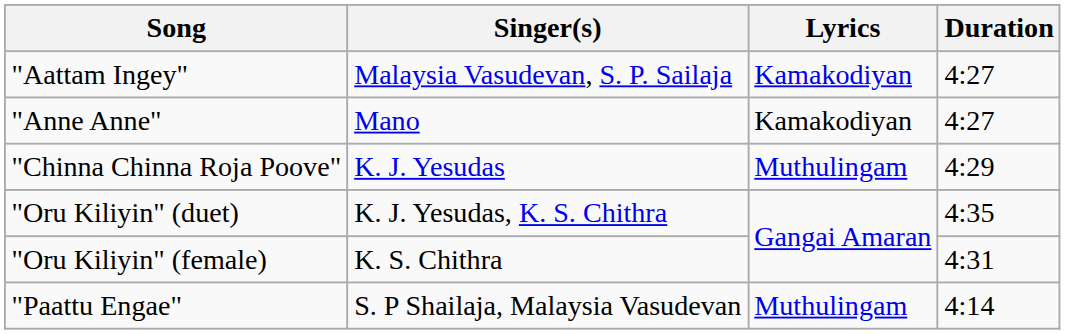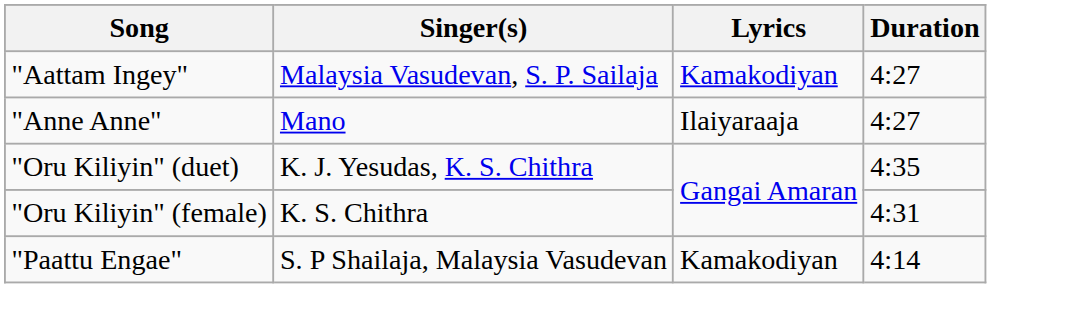"Anne Anne" | Lyrics: Kamakodiyan -> Ilaiyaraaja
- row: "Chinna Chinna Roja Poove" | K. J. Yesudas | Muthulingam | 4:29
"Paattu Engae" | Lyrics: Muthulingam -> Kamakodiyan
